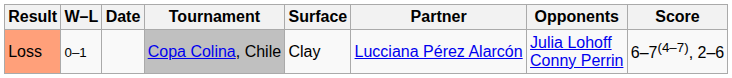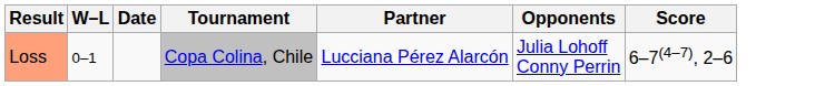- column: Surface | Clay
